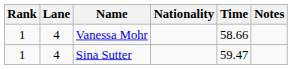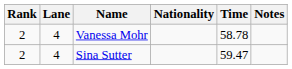Vanessa Mohr | Rank: 1 -> 2
Vanessa Mohr | Time: 58.66 -> 58.78
Sina Sutter | Rank: 1 -> 2
